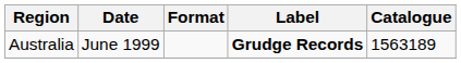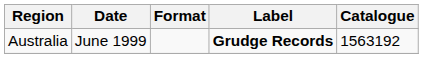Australia | Catalogue: 1563189 -> 1563192
